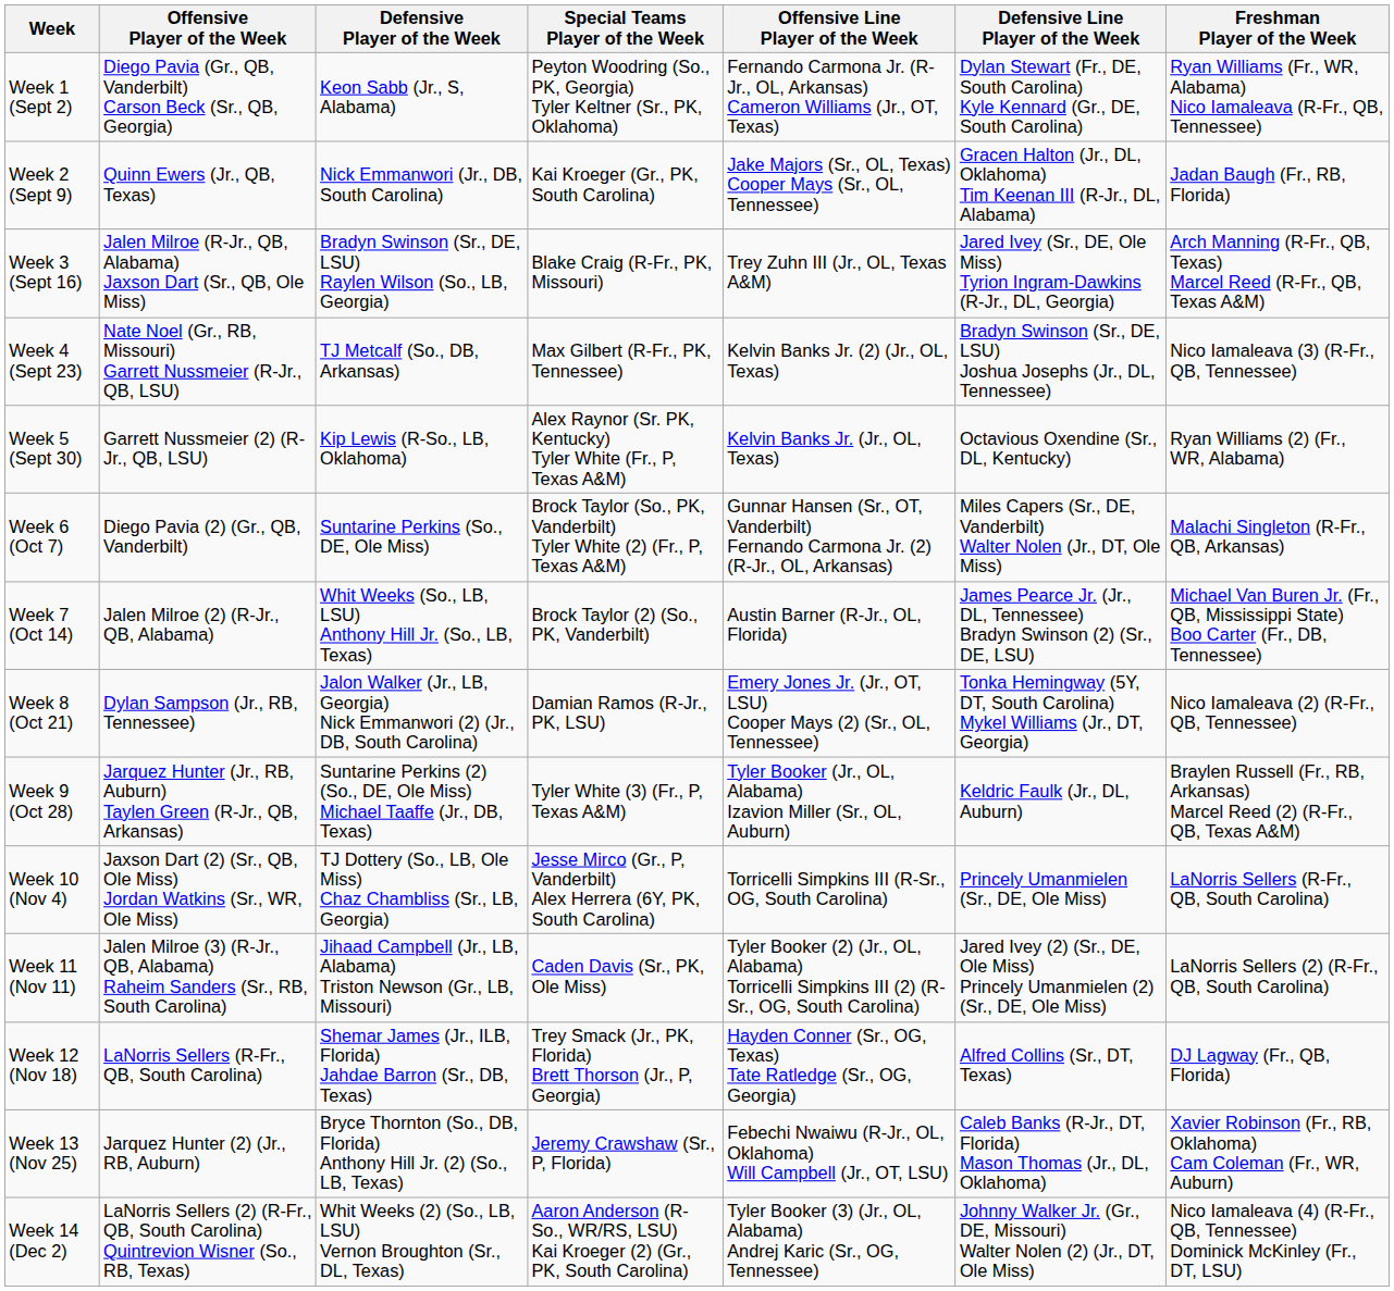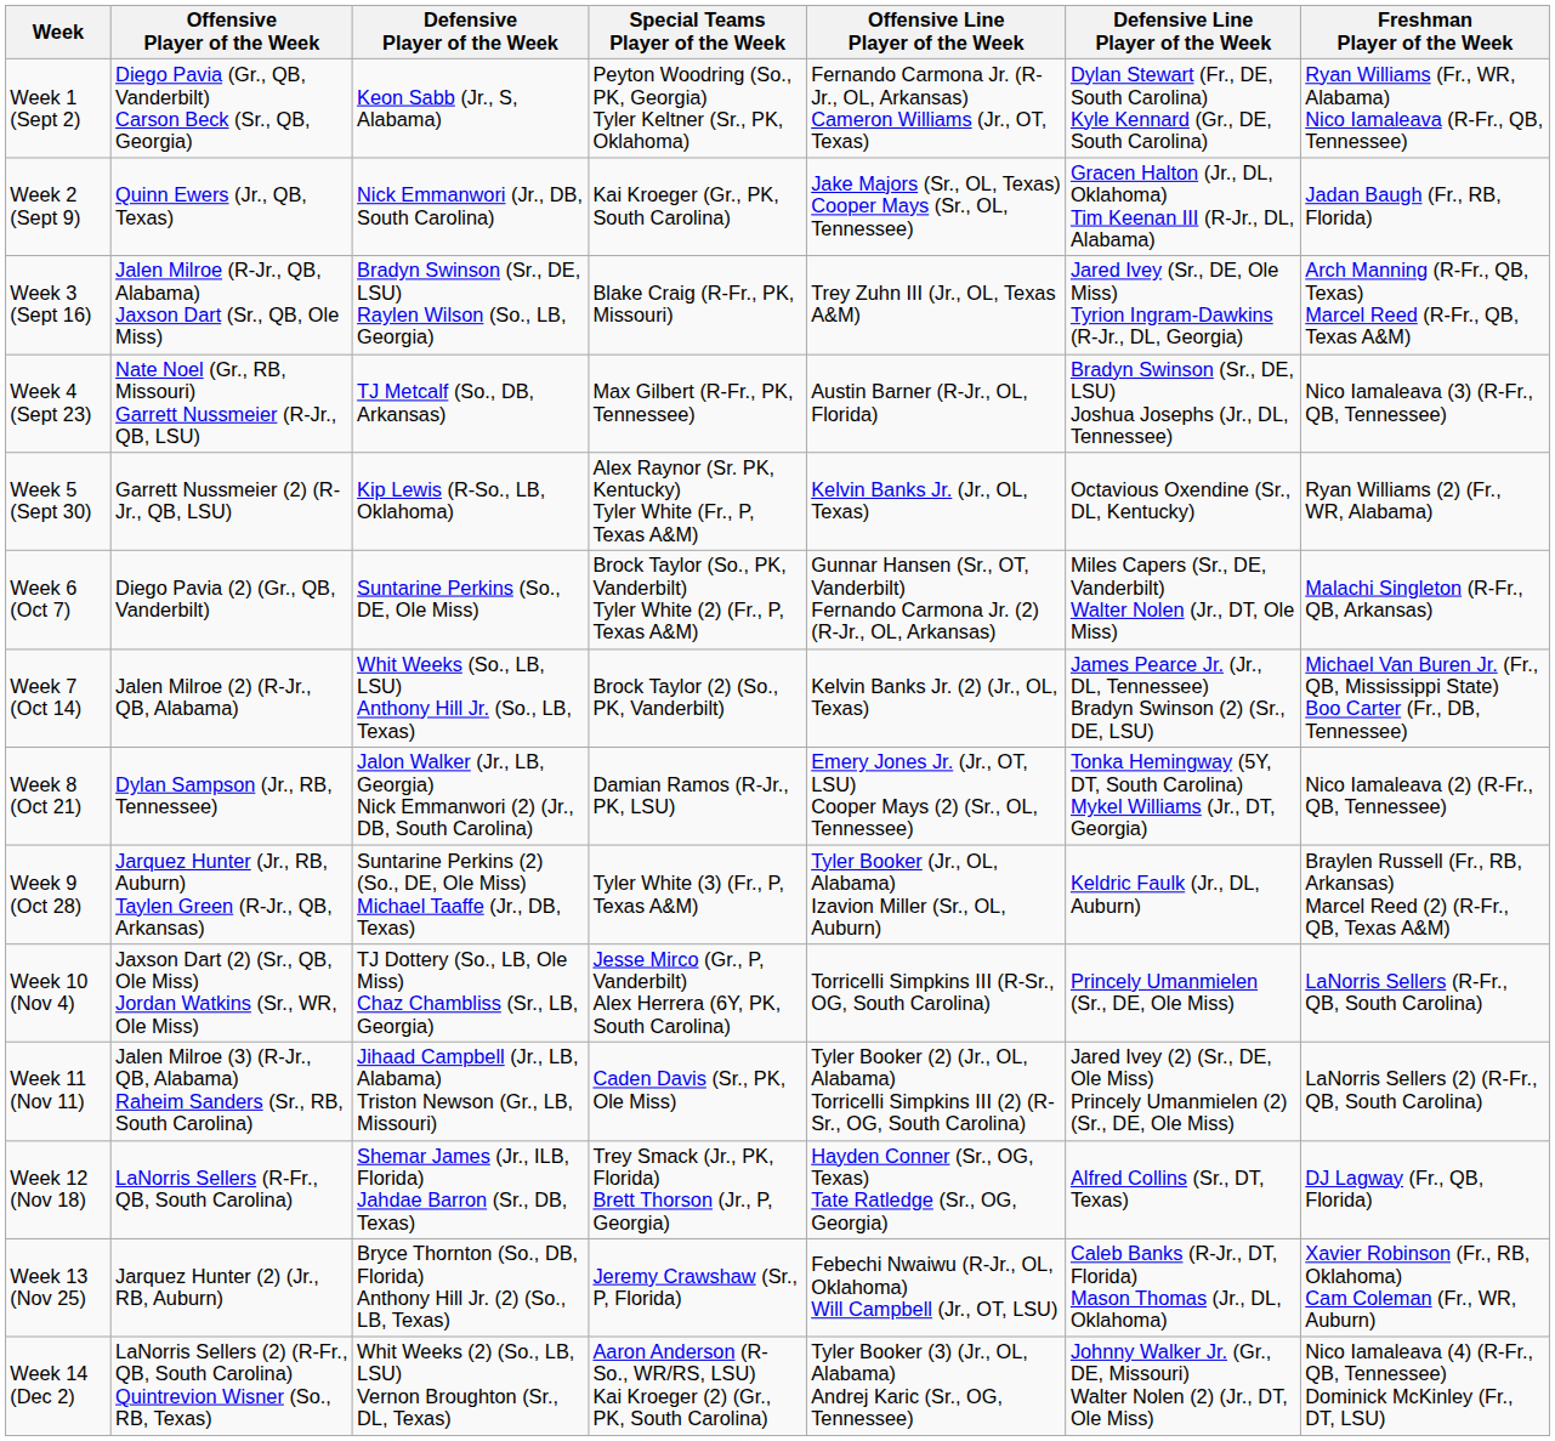Week 4 (Sept 23) | Offensive Line Player of the Week: Kelvin Banks Jr. (2) (Jr., OL, Texas) -> Austin Barner (R-Jr., OL, Florida)
Week 7 (Oct 14) | Offensive Line Player of the Week: Austin Barner (R-Jr., OL, Florida) -> Kelvin Banks Jr. (2) (Jr., OL, Texas)
